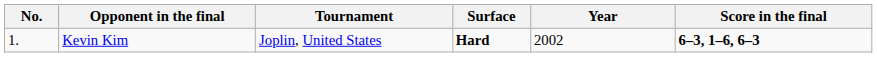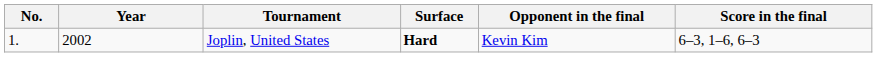columns swapped: Year <-> Opponent in the final
Joplin, United States | Score in the final: bold -> normal
